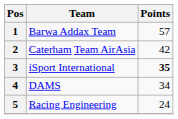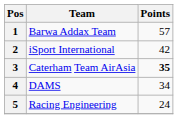2 | Team: Caterham Team AirAsia -> iSport International
3 | Team: iSport International -> Caterham Team AirAsia
